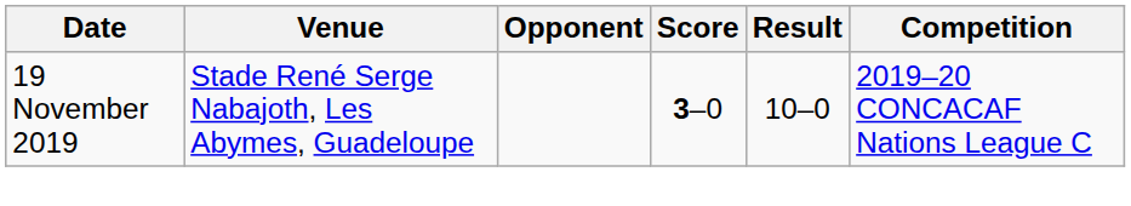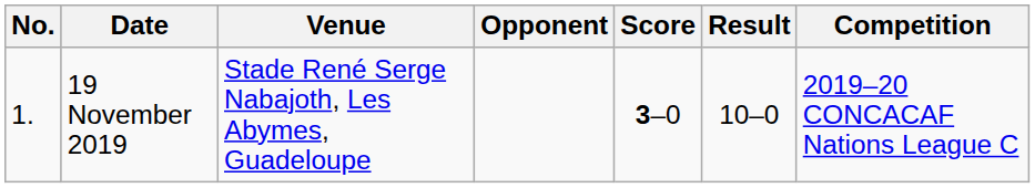+ column: No. | 1.
